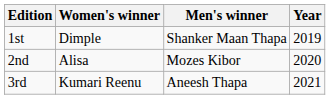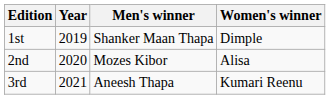columns swapped: Year <-> Women's winner
